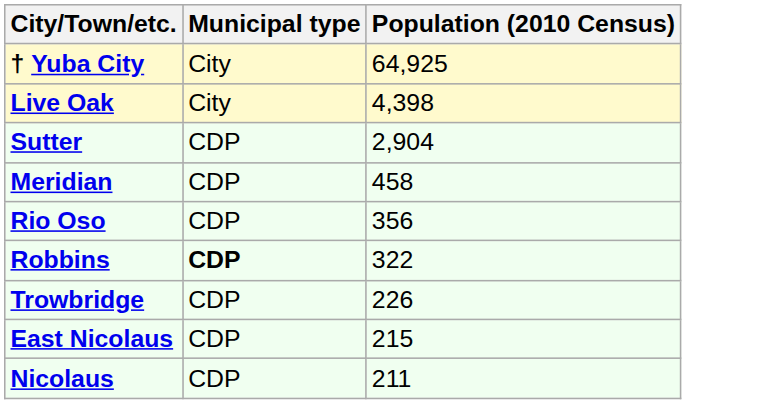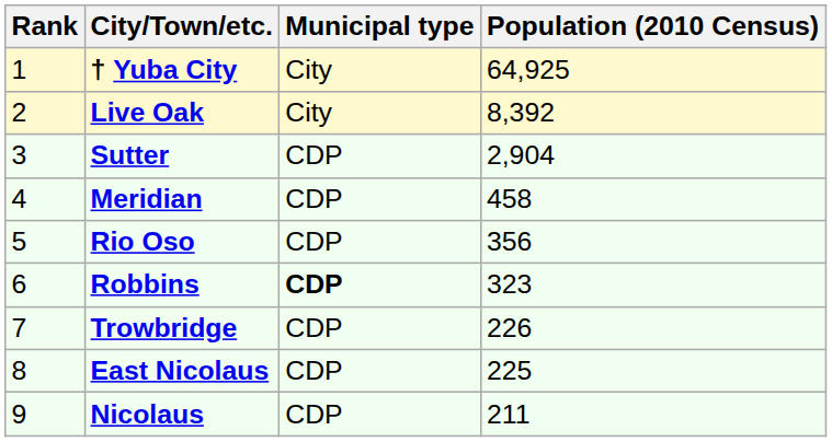+ column: Rank | 1 | 2 | 3 | 4 | 5 | 6 | 7 | 8 | 9
Live Oak | Population (2010 Census): 4,398 -> 8,392
Robbins | Population (2010 Census): 322 -> 323
East Nicolaus | Population (2010 Census): 215 -> 225
